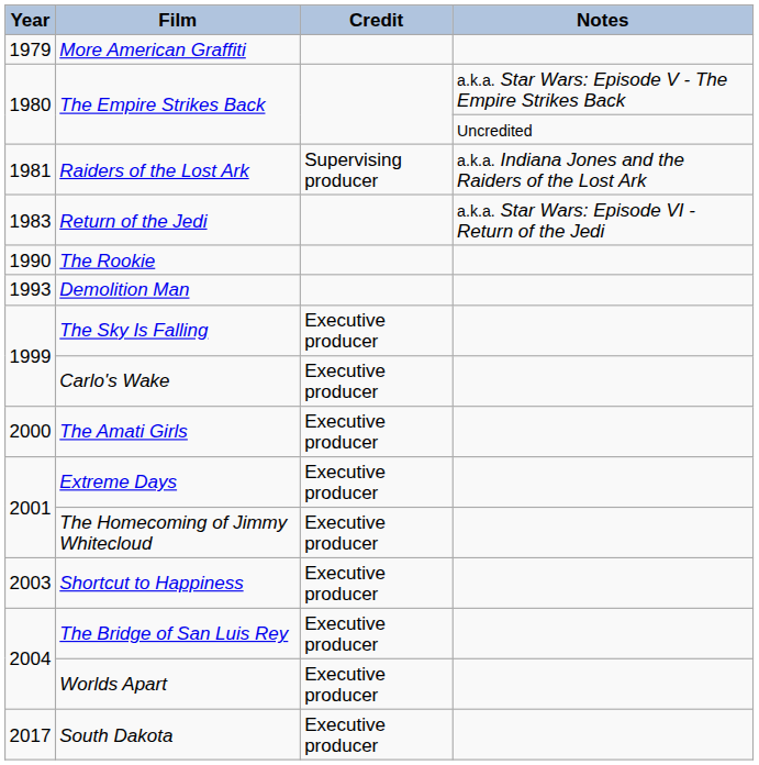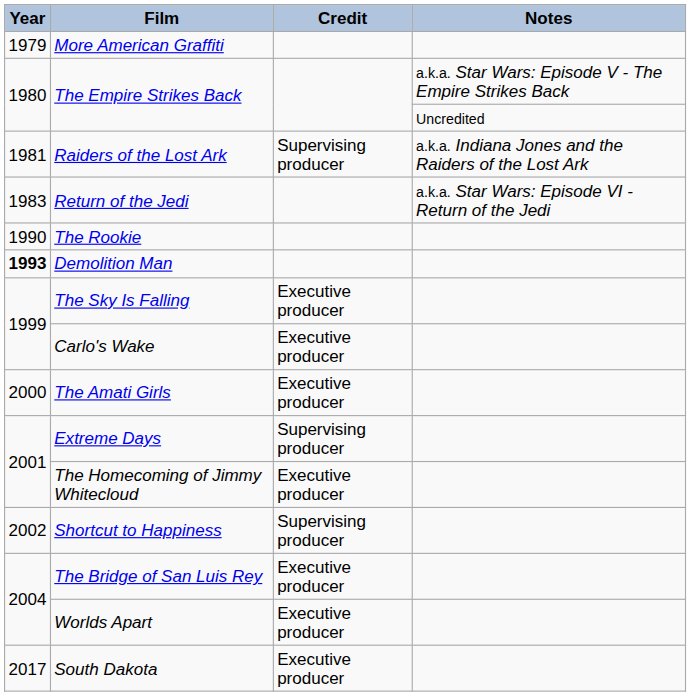Demolition Man | Year: normal -> bold
Extreme Days | Credit: Executive producer -> Supervising producer
Shortcut to Happiness | Year: 2003 -> 2002
Shortcut to Happiness | Credit: Executive producer -> Supervising producer
